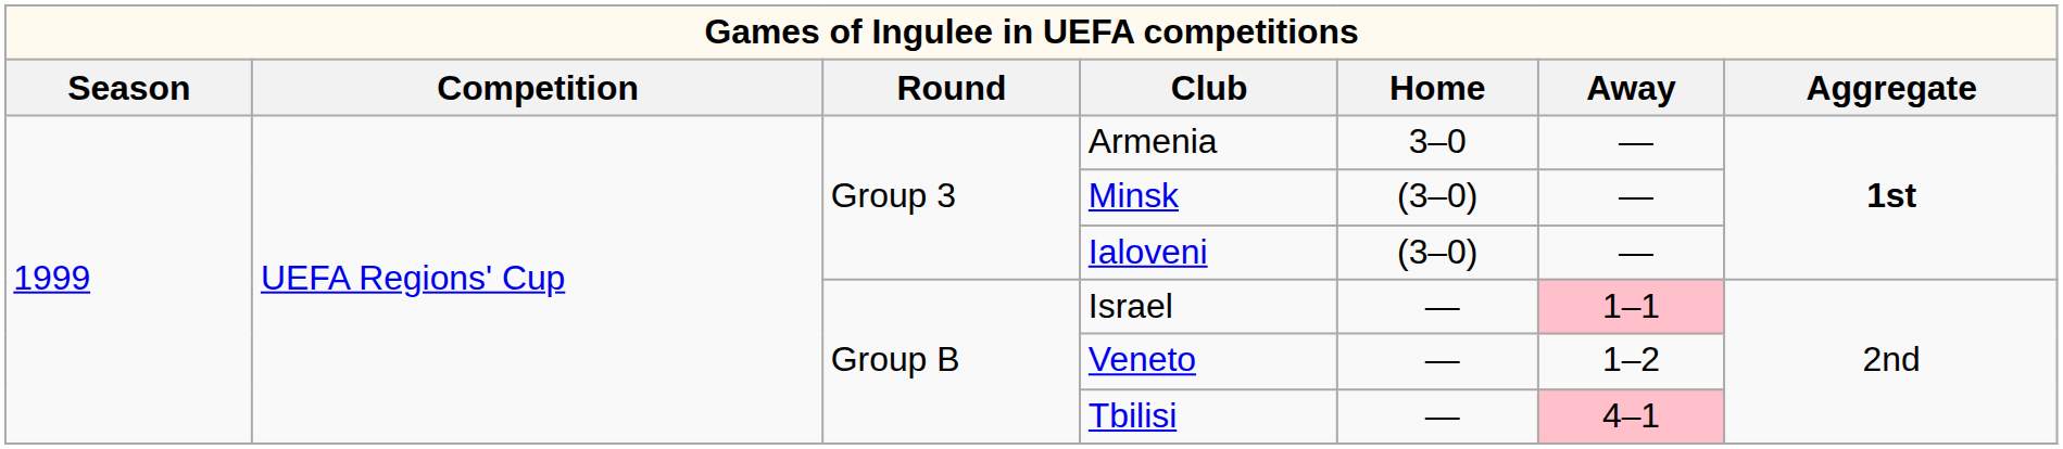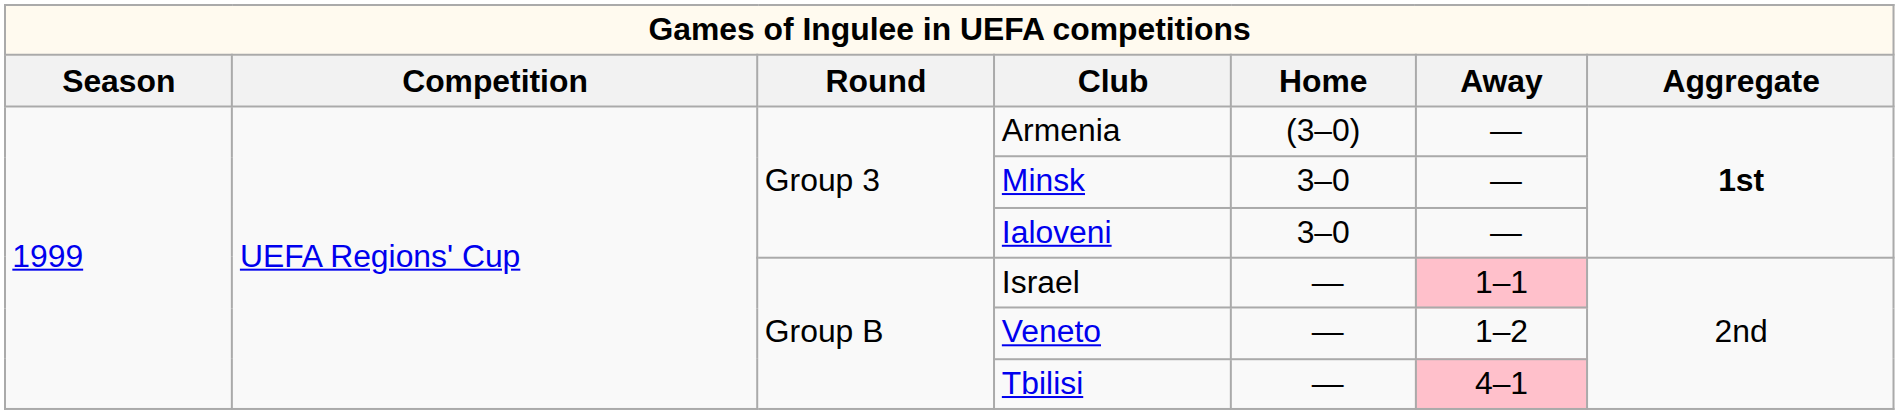Armenia | Home: 3–0 -> (3–0)
Minsk | Home: (3–0) -> 3–0
Ialoveni | Home: (3–0) -> 3–0
